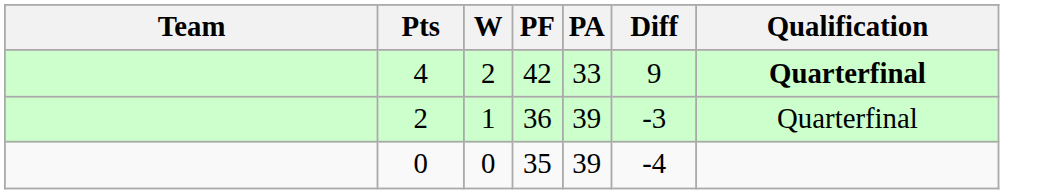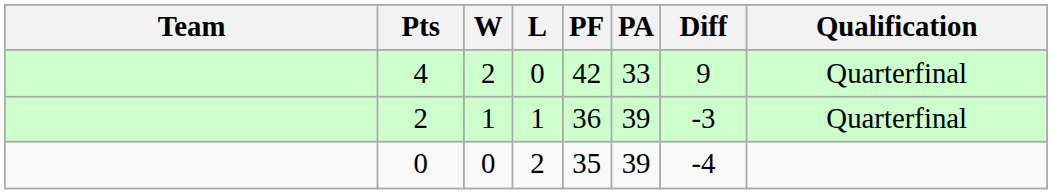+ column: L | 0 | 1 | 2
4 | Qualification: bold -> normal
